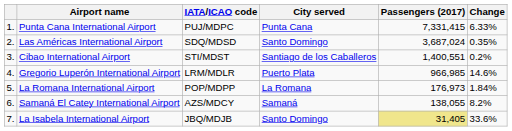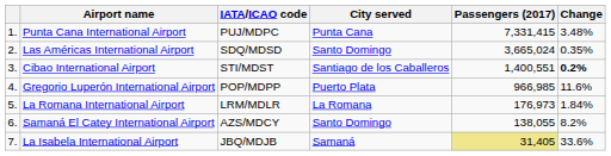Punta Cana International Airport | Change: 6.33% -> 3.48%
Las Américas International Airport | Passengers (2017): 3,687,024 -> 3,665,024
Cibao International Airport | Change: normal -> bold
Gregorio Luperón International Airport | IATA/ICAO code: LRM/MDLR -> POP/MDPP
Gregorio Luperón International Airport | Change: 14.6% -> 11.6%
La Romana International Airport | IATA/ICAO code: POP/MDPP -> LRM/MDLR
Samaná El Catey International Airport | City served: Samaná -> Santo Domingo
La Isabela International Airport | City served: Santo Domingo -> Samaná
